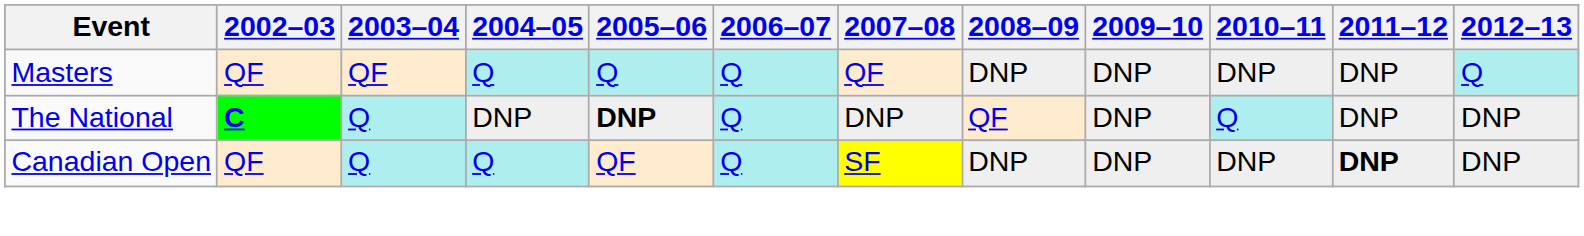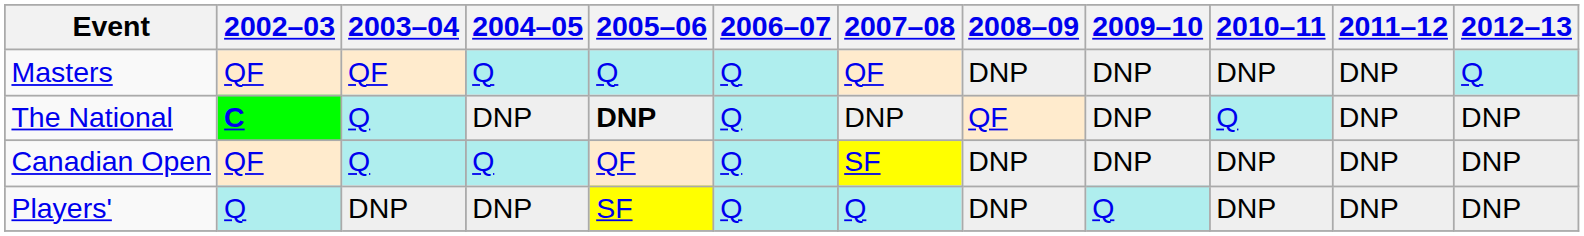Canadian Open | 2011–12: bold -> normal
+ row: Players' | Q | DNP | DNP | SF | Q | Q | DNP | Q | DNP | DNP | DNP
